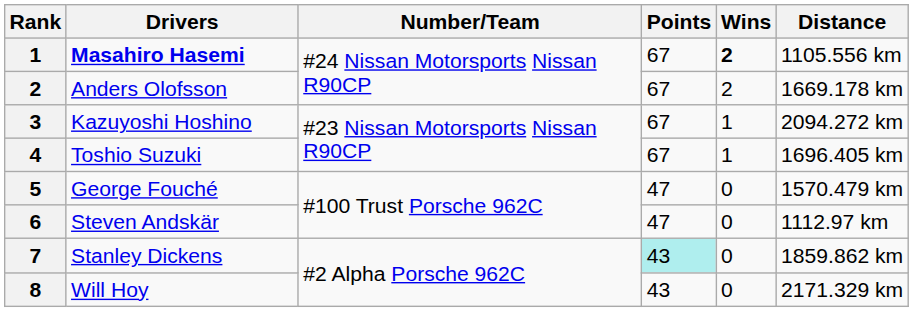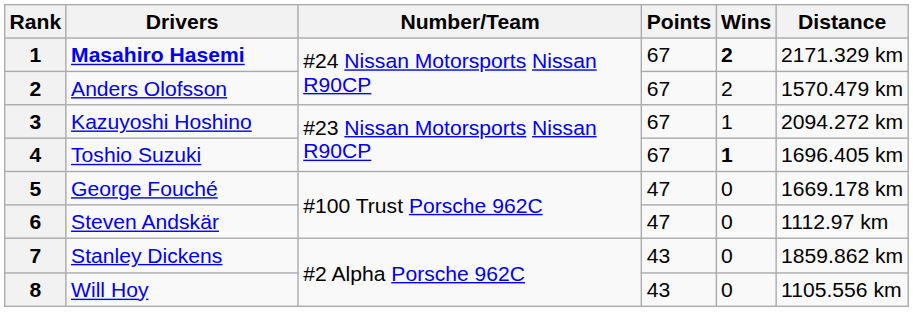Masahiro Hasemi | Distance: 1105.556 km -> 2171.329 km
Anders Olofsson | Distance: 1669.178 km -> 1570.479 km
Toshio Suzuki | Wins: normal -> bold
George Fouché | Distance: 1570.479 km -> 1669.178 km
Stanley Dickens | Points: paleturquoise background -> no background
Will Hoy | Distance: 2171.329 km -> 1105.556 km
